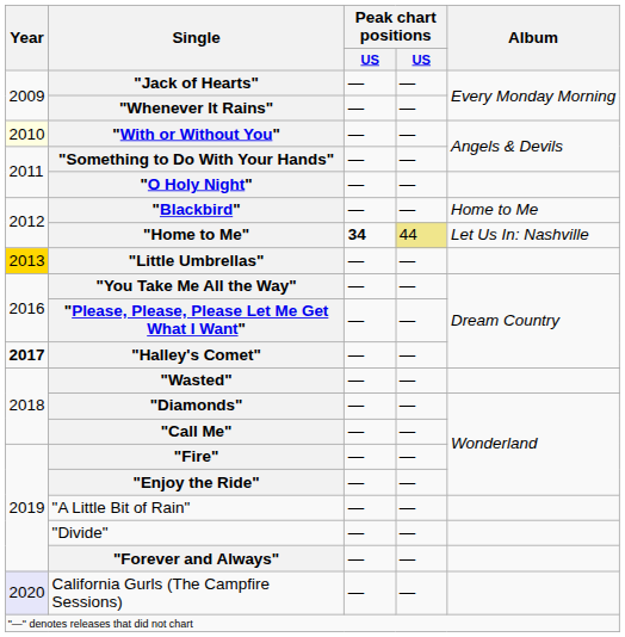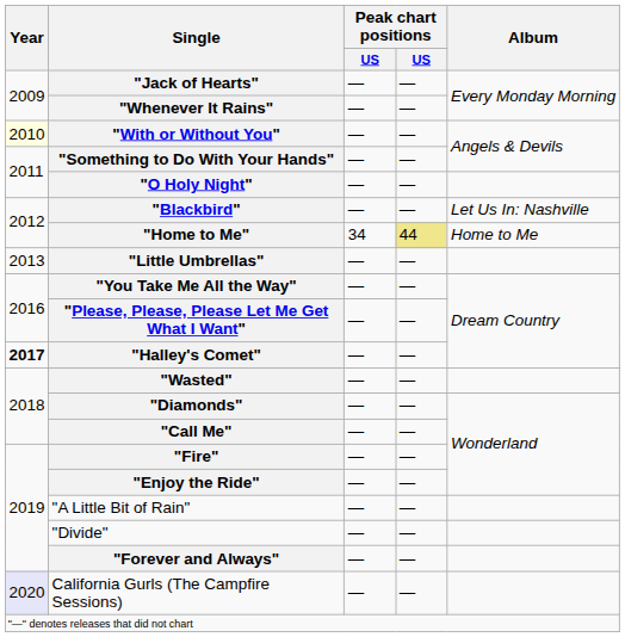"Blackbird" | Album: Home to Me -> Let Us In: Nashville
"Home to Me" | column 3: bold -> normal
"Home to Me" | Album: Let Us In: Nashville -> Home to Me
"Little Umbrellas" | Year: gold background -> no background
